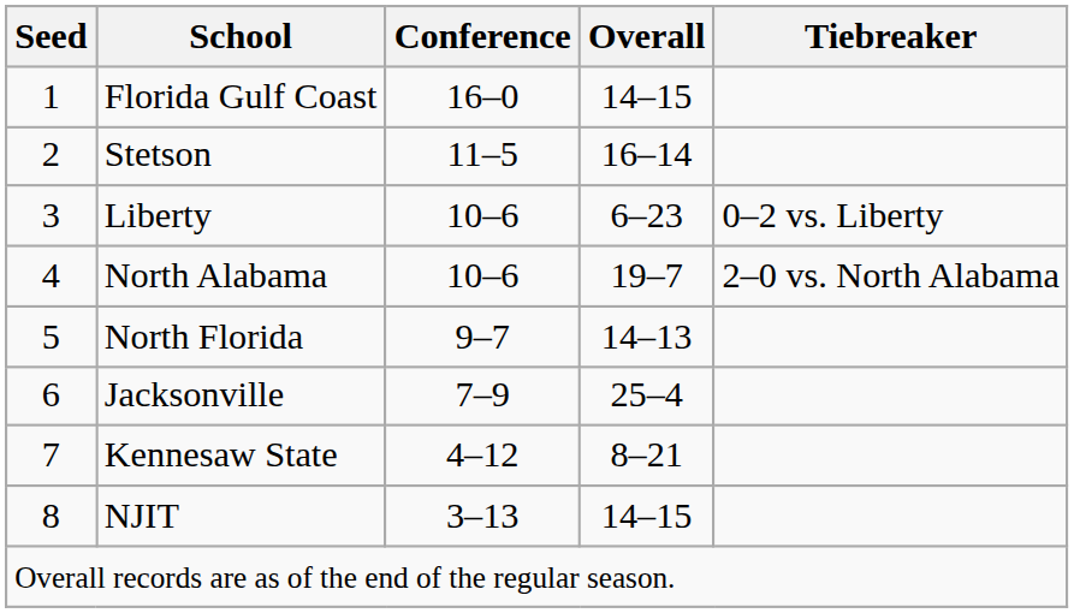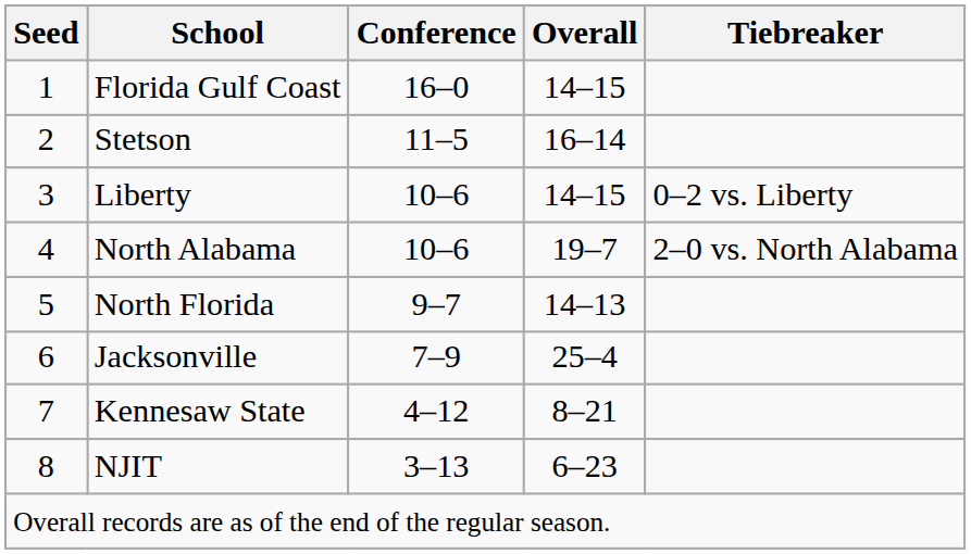Liberty | Overall: 6–23 -> 14–15
NJIT | Overall: 14–15 -> 6–23
